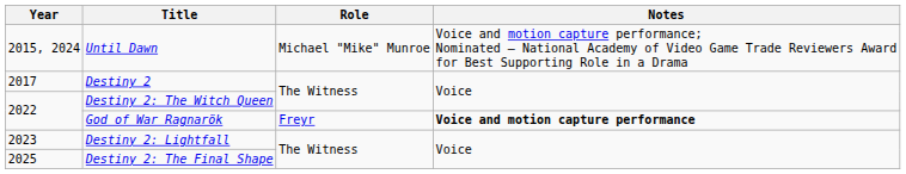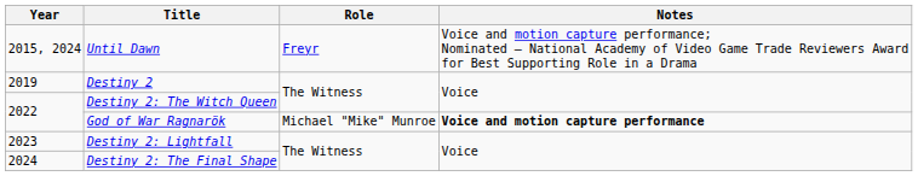Until Dawn | Role: Michael "Mike" Munroe -> Freyr
Destiny 2 | Year: 2017 -> 2019
God of War Ragnarök | Role: Freyr -> Michael "Mike" Munroe
Destiny 2: The Final Shape | Year: 2025 -> 2024
